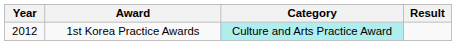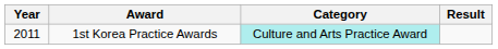1st Korea Practice Awards | Year: 2012 -> 2011
